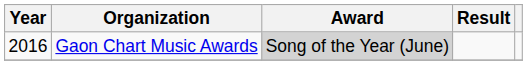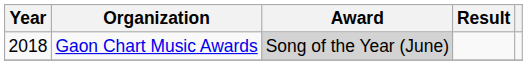Gaon Chart Music Awards | Year: 2016 -> 2018
